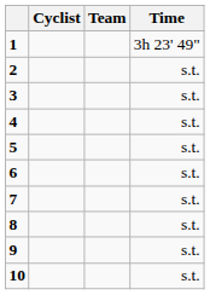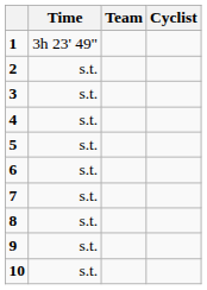columns swapped: Cyclist <-> Time
